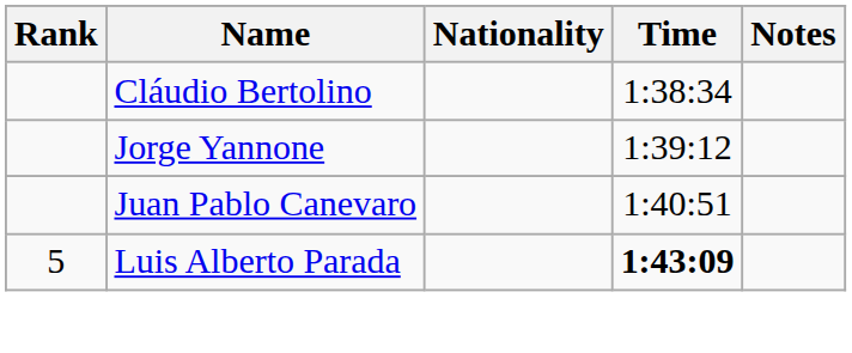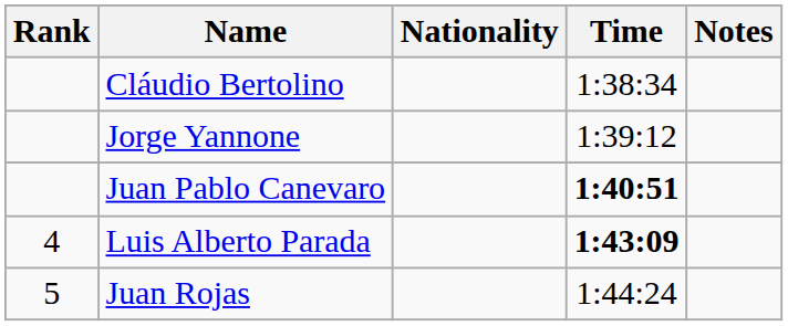Juan Pablo Canevaro | Time: normal -> bold
Luis Alberto Parada | Rank: 5 -> 4
+ row: 5 | Juan Rojas | 1:44:24
